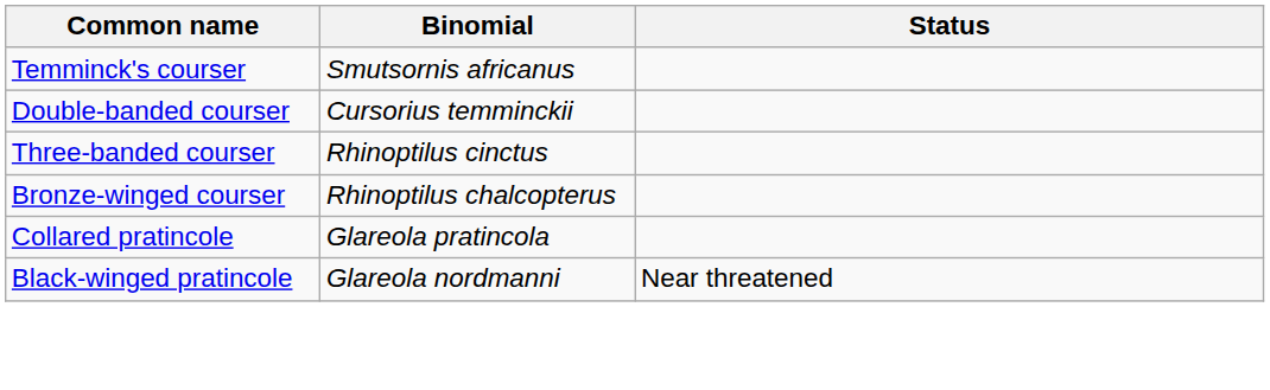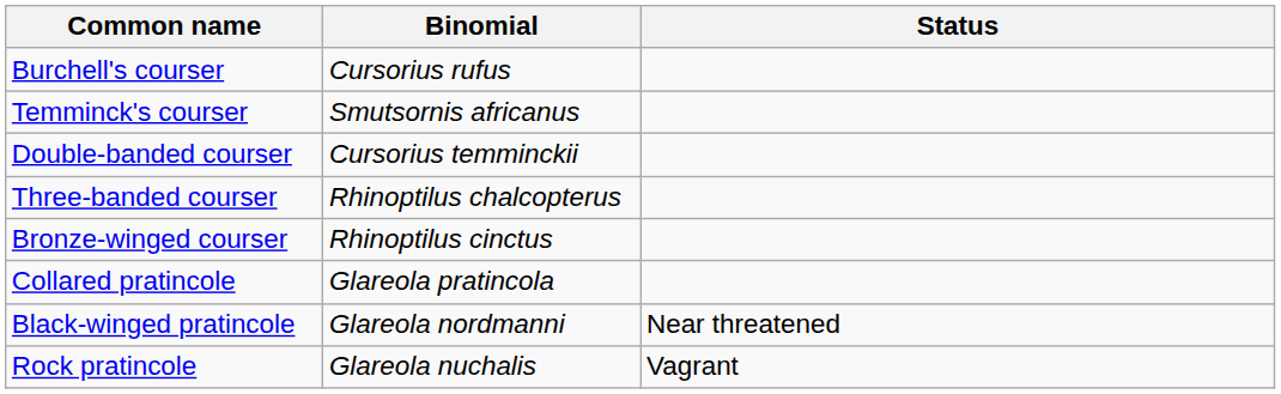+ row: Burchell's courser | Cursorius rufus
Three-banded courser | Binomial: Rhinoptilus cinctus -> Rhinoptilus chalcopterus
Bronze-winged courser | Binomial: Rhinoptilus chalcopterus -> Rhinoptilus cinctus
+ row: Rock pratincole | Glareola nuchalis | Vagrant
